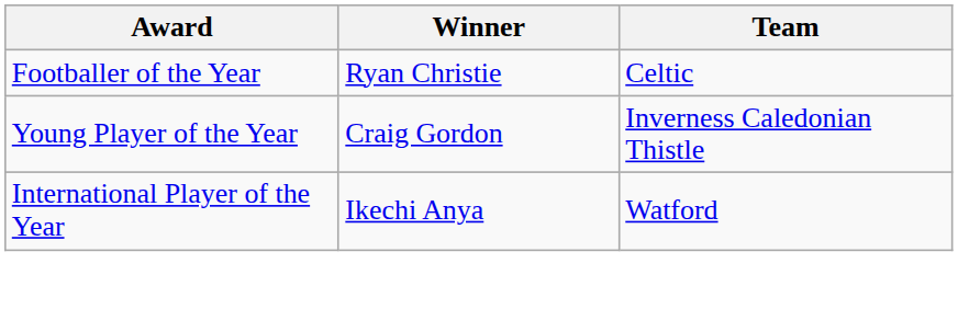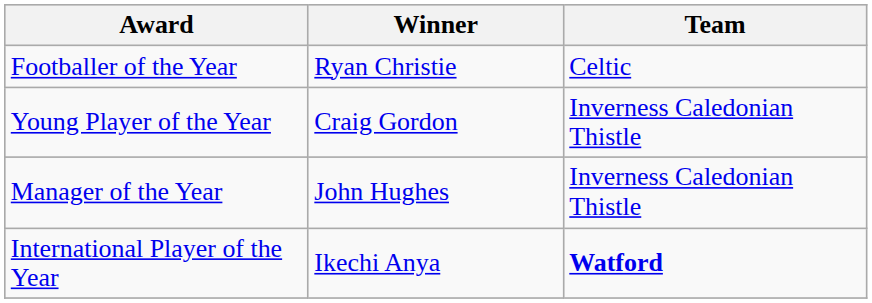+ row: Manager of the Year | John Hughes | Inverness Caledonian Thistle
International Player of the Year | Team: normal -> bold
